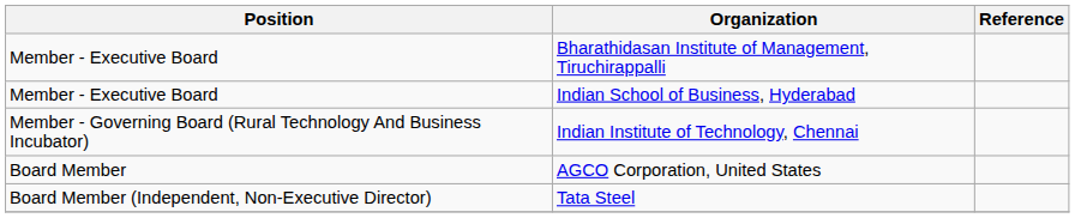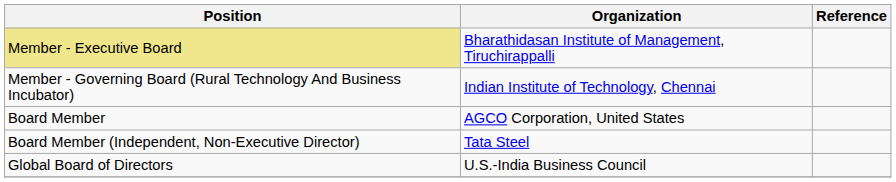Bharathidasan Institute of Management, Tiruchirappalli | Position: no background -> khaki background
- row: Member - Executive Board | Indian School of Business, Hyderabad
+ row: Global Board of Directors | U.S.-India Business Council
